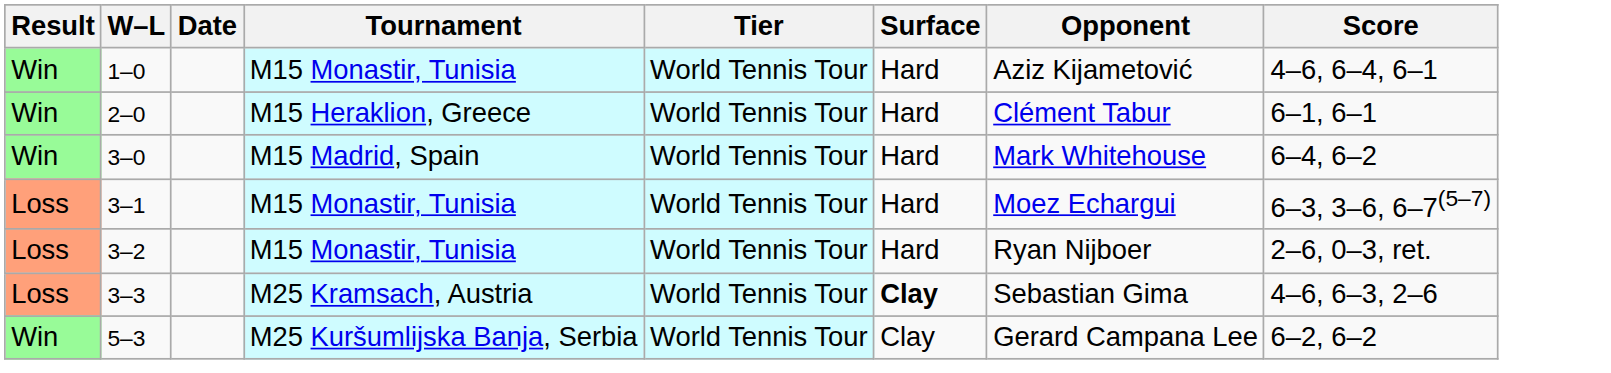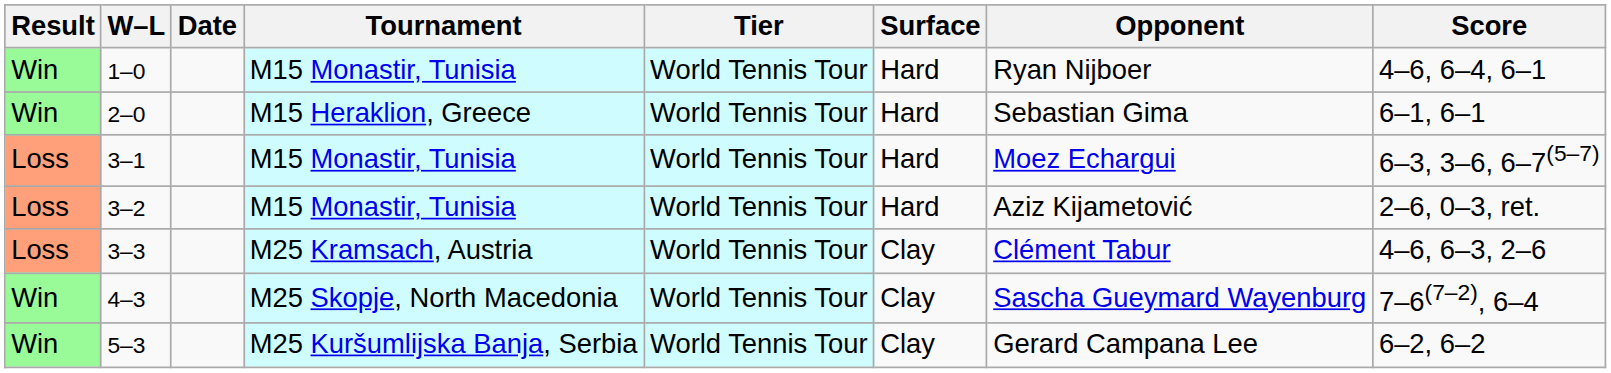1–0 | Opponent: Aziz Kijametović -> Ryan Nijboer
2–0 | Opponent: Clément Tabur -> Sebastian Gima
- row: Win | 3–0 | M15 Madrid, Spain | World Tennis Tour | Hard | Mark Whitehouse | 6–4, 6–2
3–2 | Opponent: Ryan Nijboer -> Aziz Kijametović
3–3 | Surface: bold -> normal
3–3 | Opponent: Sebastian Gima -> Clément Tabur
+ row: Win | 4–3 | M25 Skopje, North Macedonia | World Tennis Tour | Clay | Sascha Gueymard Wayenburg | 7–6(7–2), 6–4
